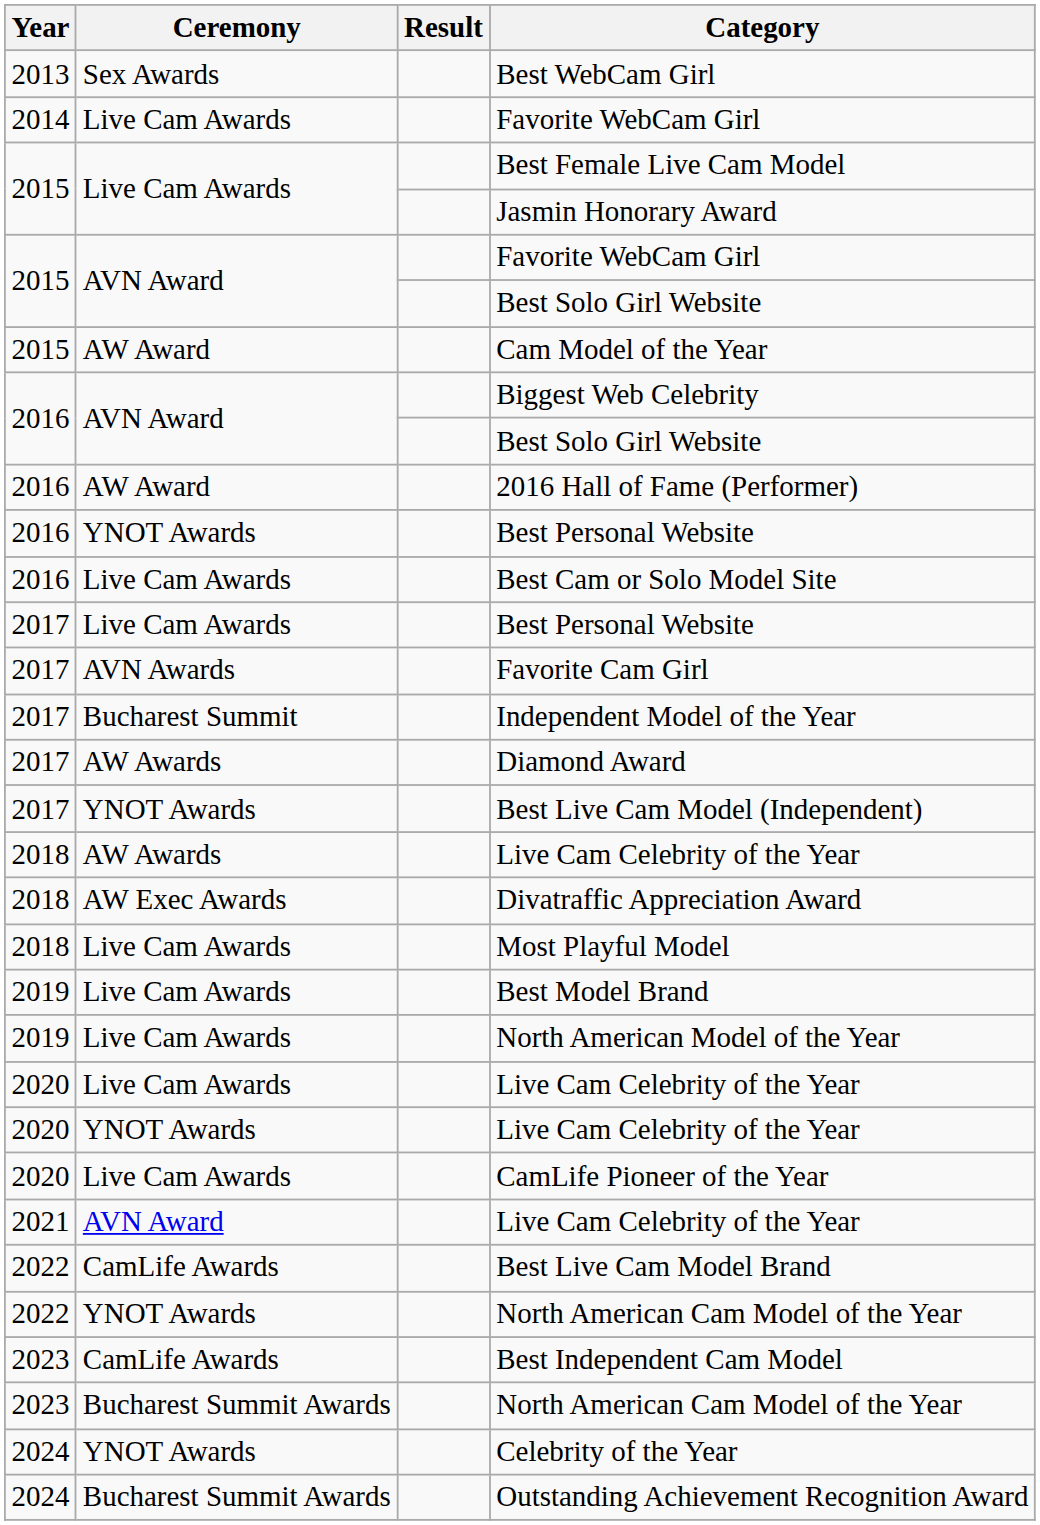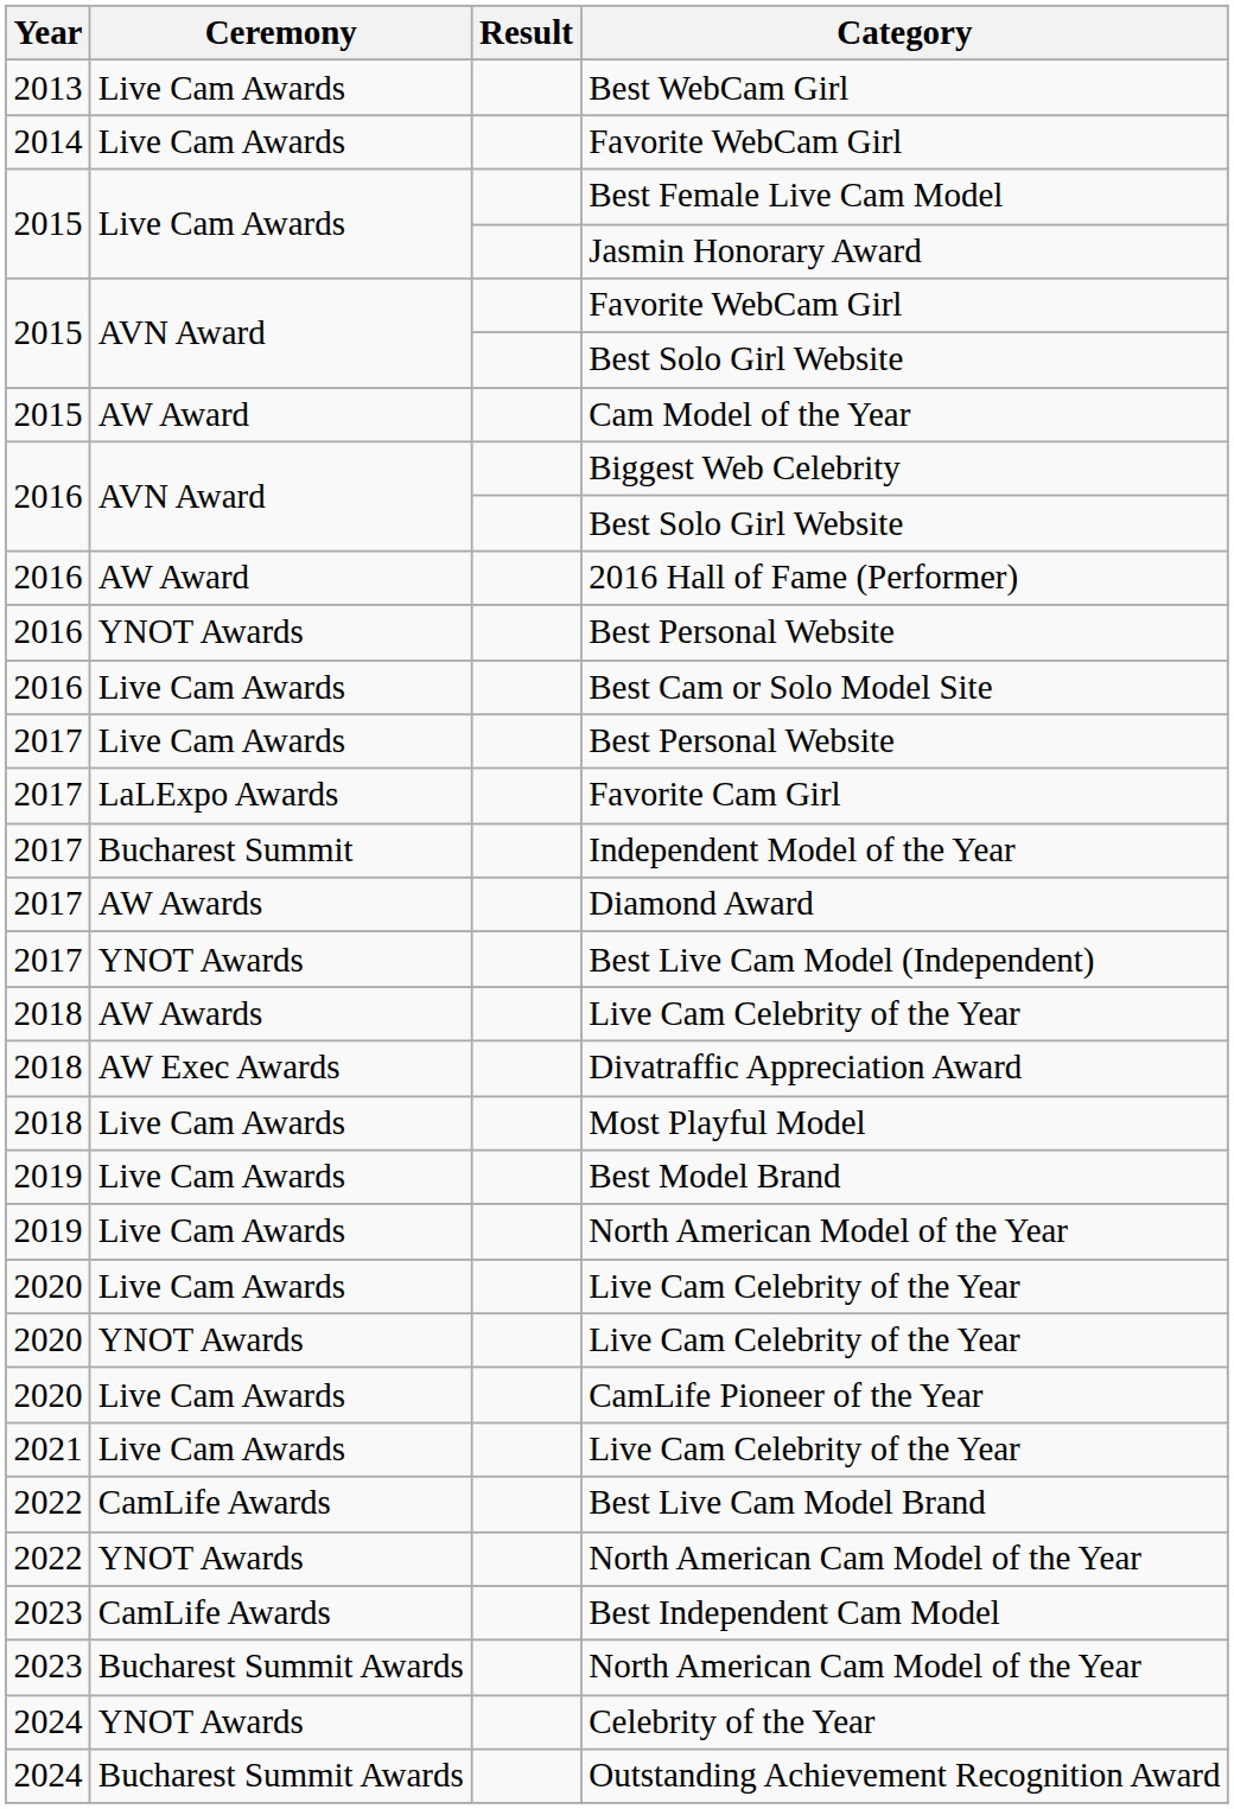Best WebCam Girl | Ceremony: Sex Awards -> Live Cam Awards
Favorite Cam Girl | Ceremony: AVN Awards -> LaLExpo Awards
2021 / Live Cam Celebrity of the Year | Ceremony: AVN Award -> Live Cam Awards
